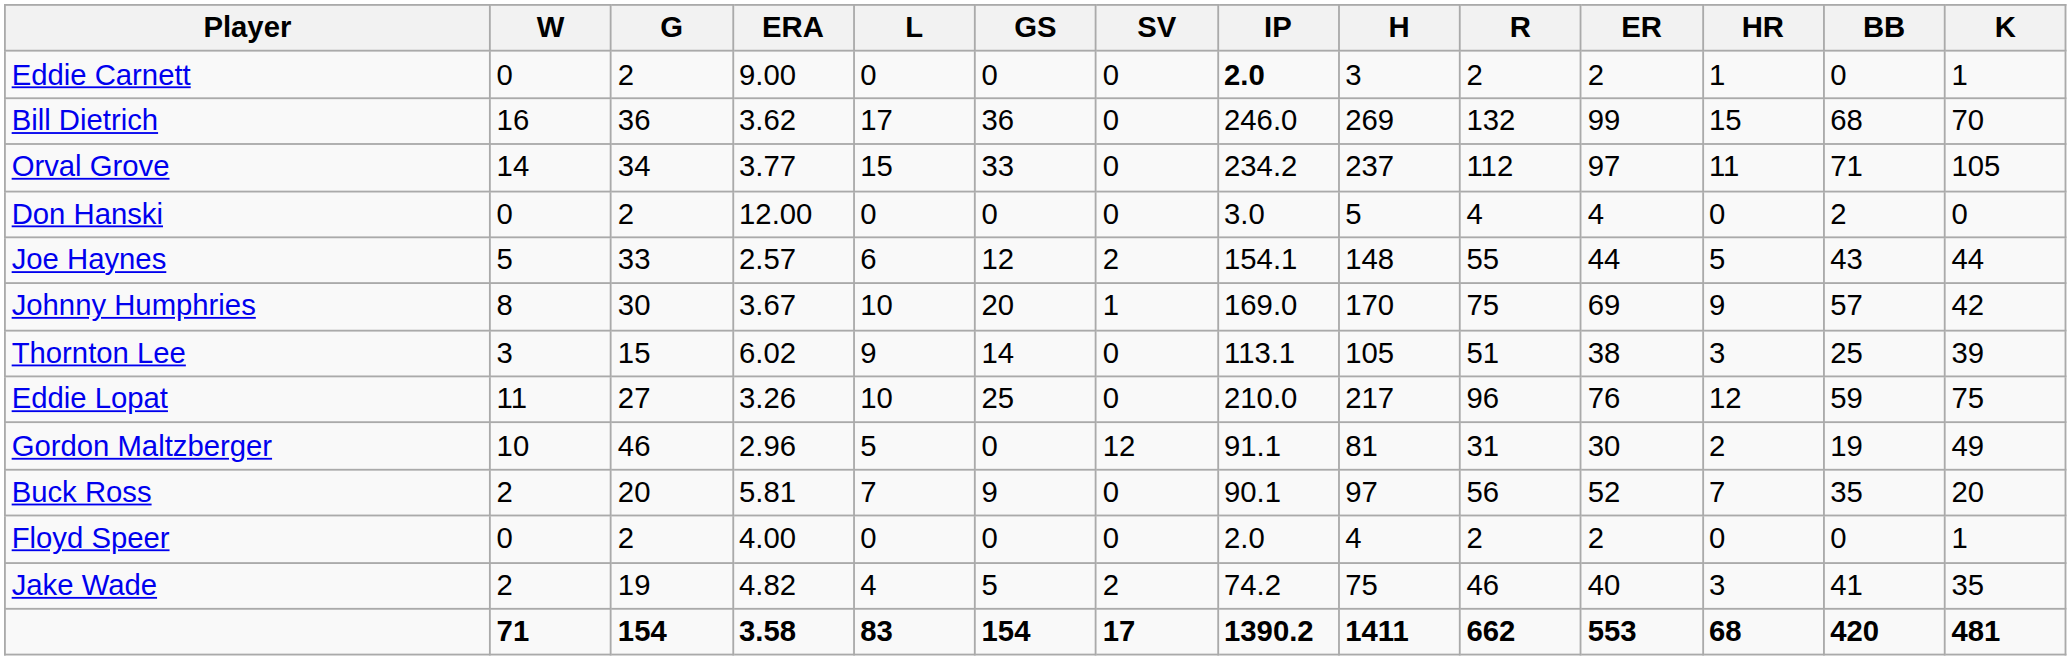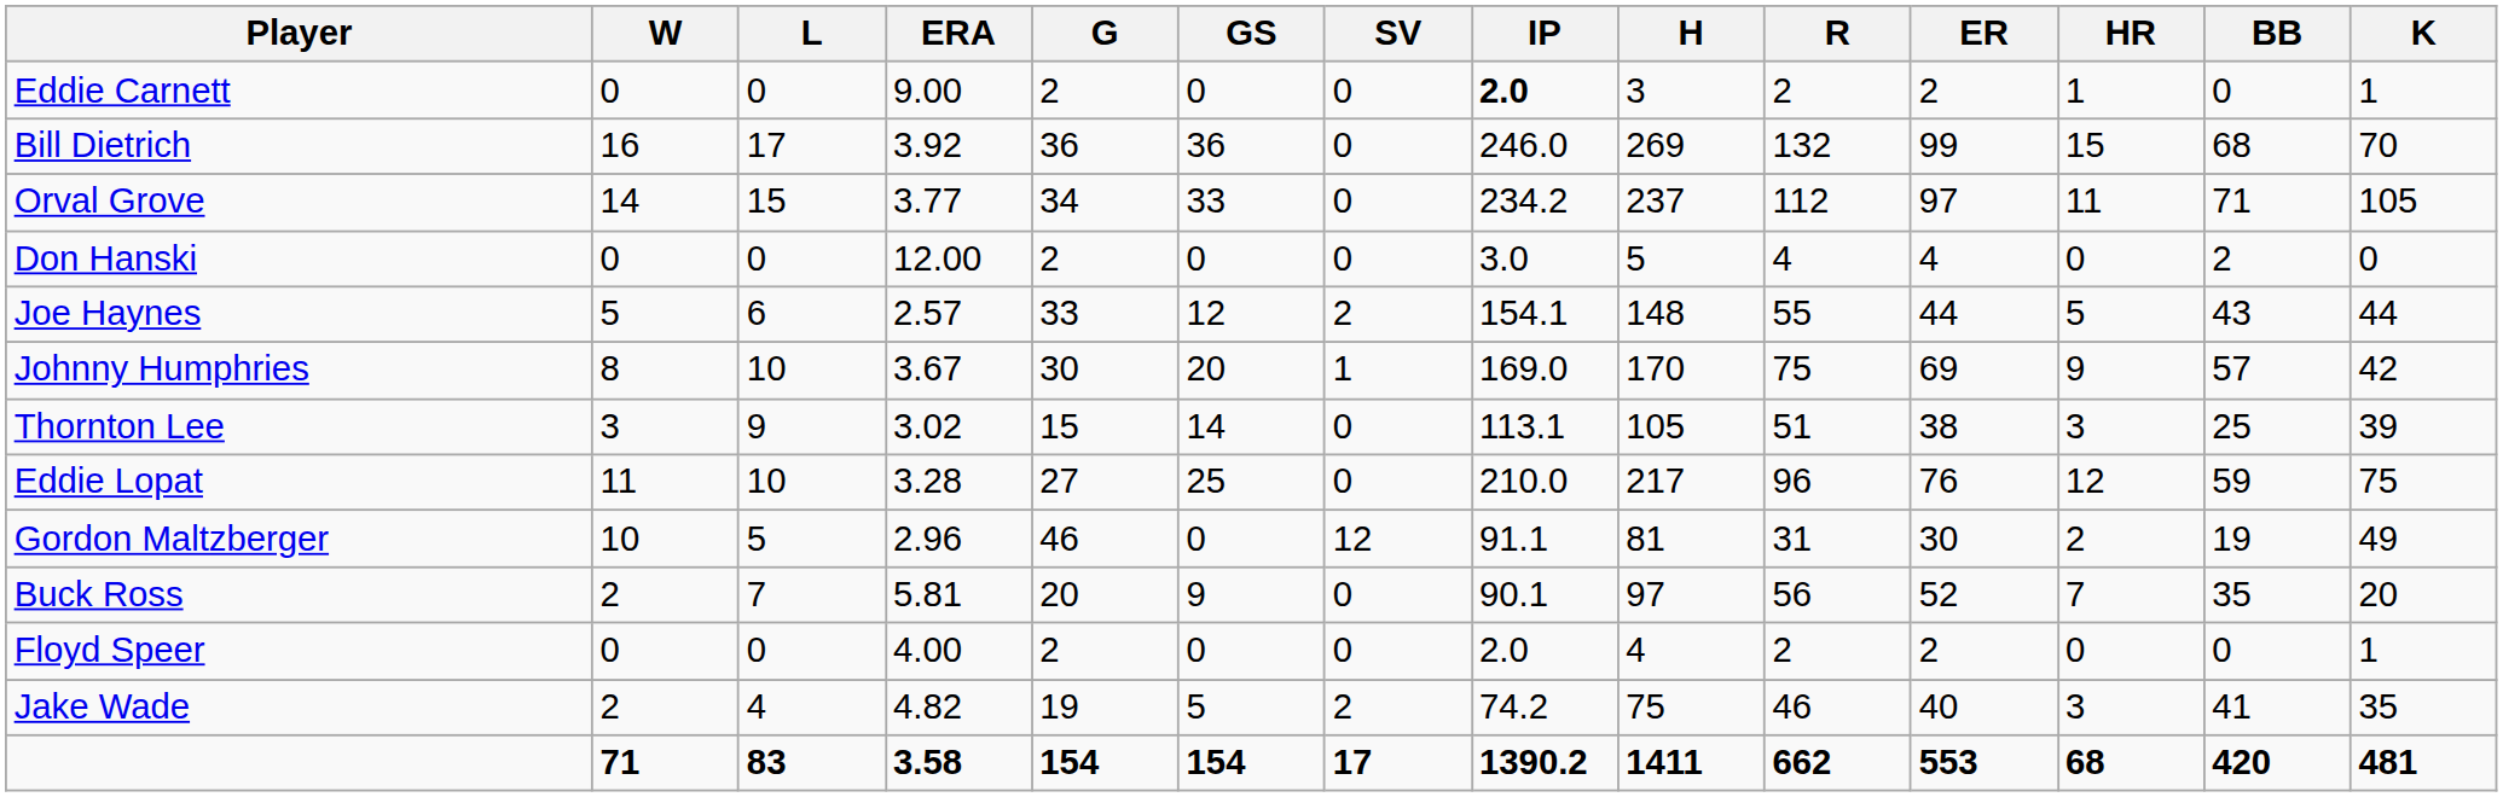columns swapped: L <-> G
Bill Dietrich | ERA: 3.62 -> 3.92
Thornton Lee | ERA: 6.02 -> 3.02
Eddie Lopat | ERA: 3.26 -> 3.28
